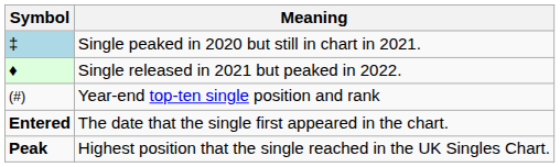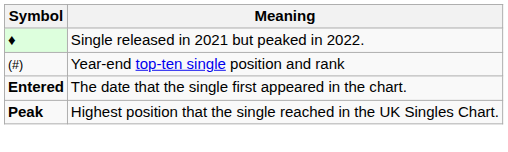- row: ‡ | Single peaked in 2020 but still in chart in 2021.
